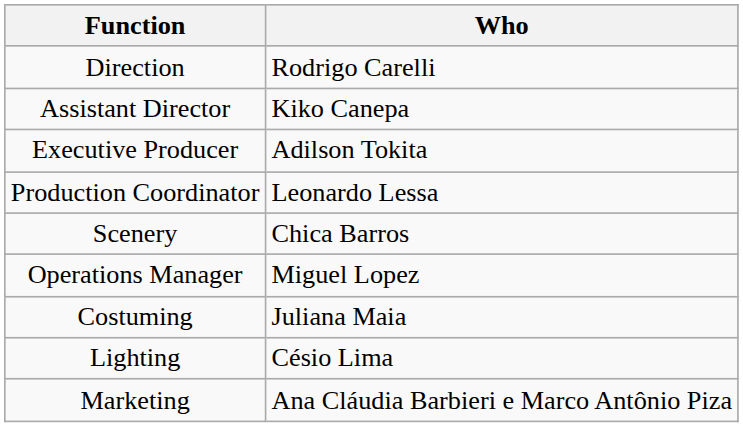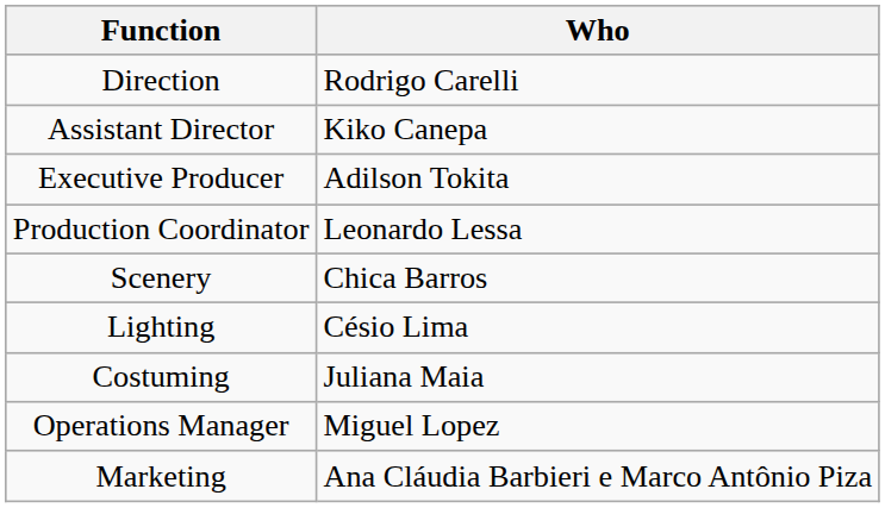rows swapped: Lighting <-> Operations Manager
